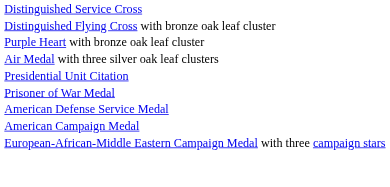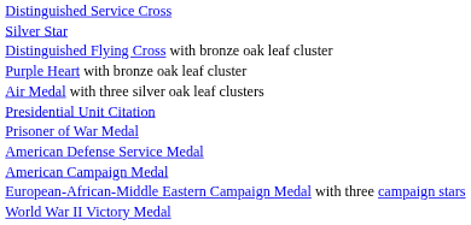+ row: Silver Star
+ row: World War II Victory Medal
